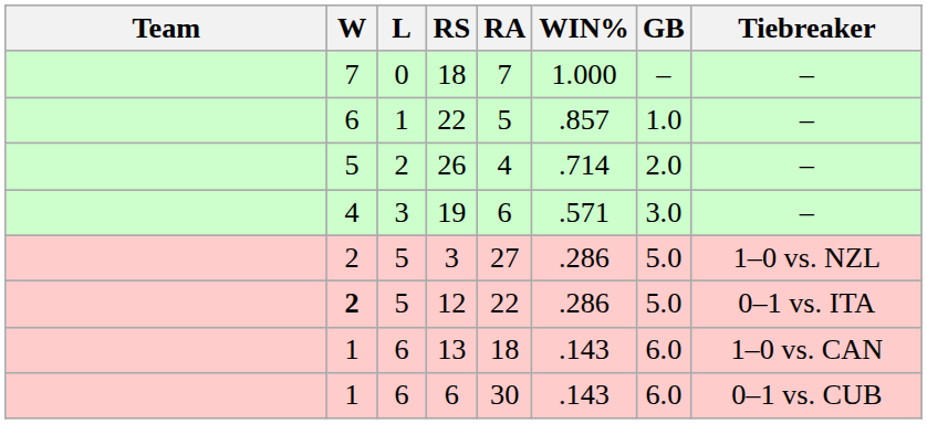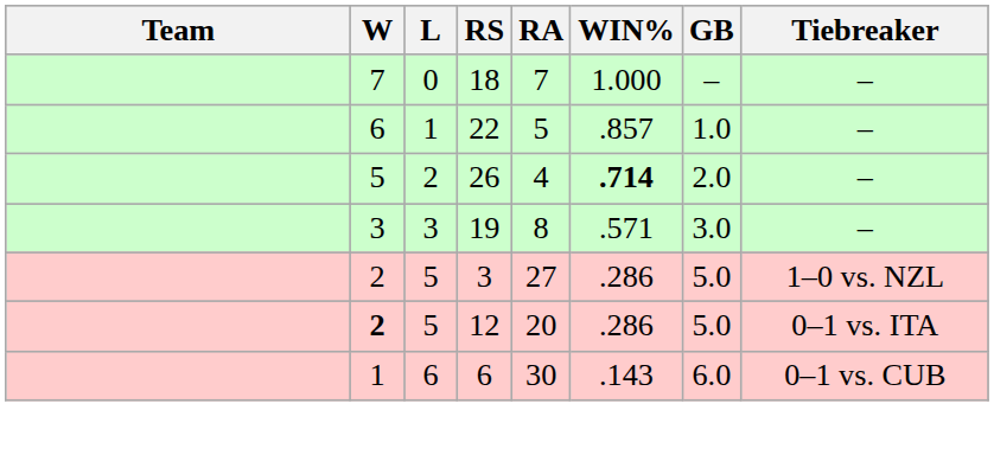26 | WIN%: normal -> bold
19 | W: 4 -> 3
19 | RA: 6 -> 8
12 | RA: 22 -> 20
- row: 1 | 6 | 13 | 18 | .143 | 6.0 | 1–0 vs. CAN
